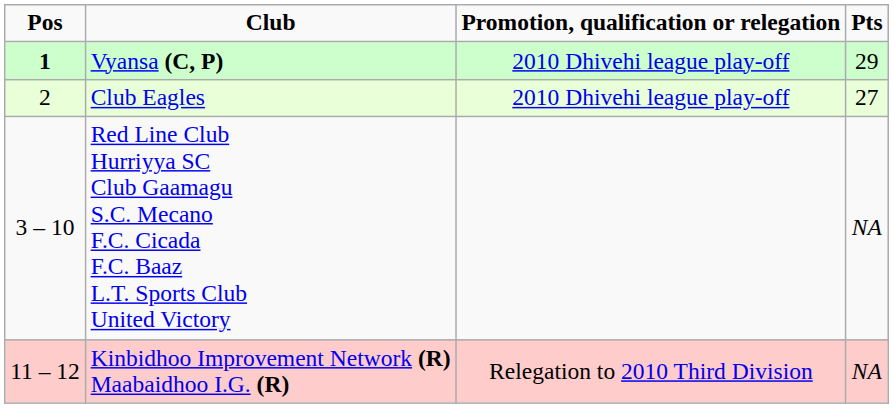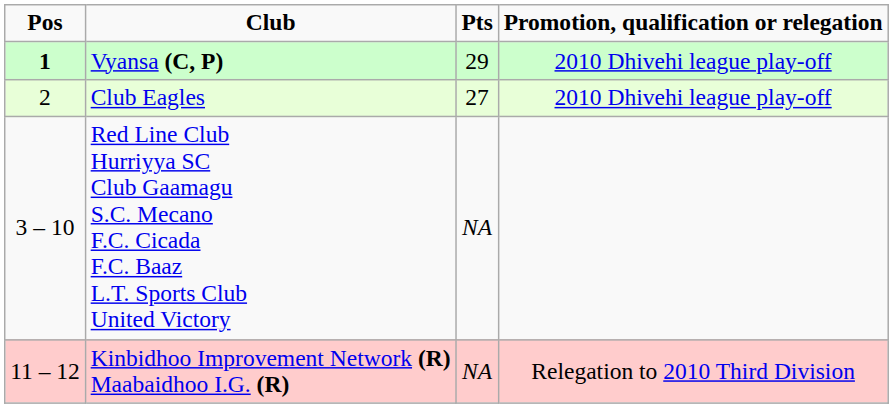columns swapped: Pts <-> Promotion, qualification or relegation
